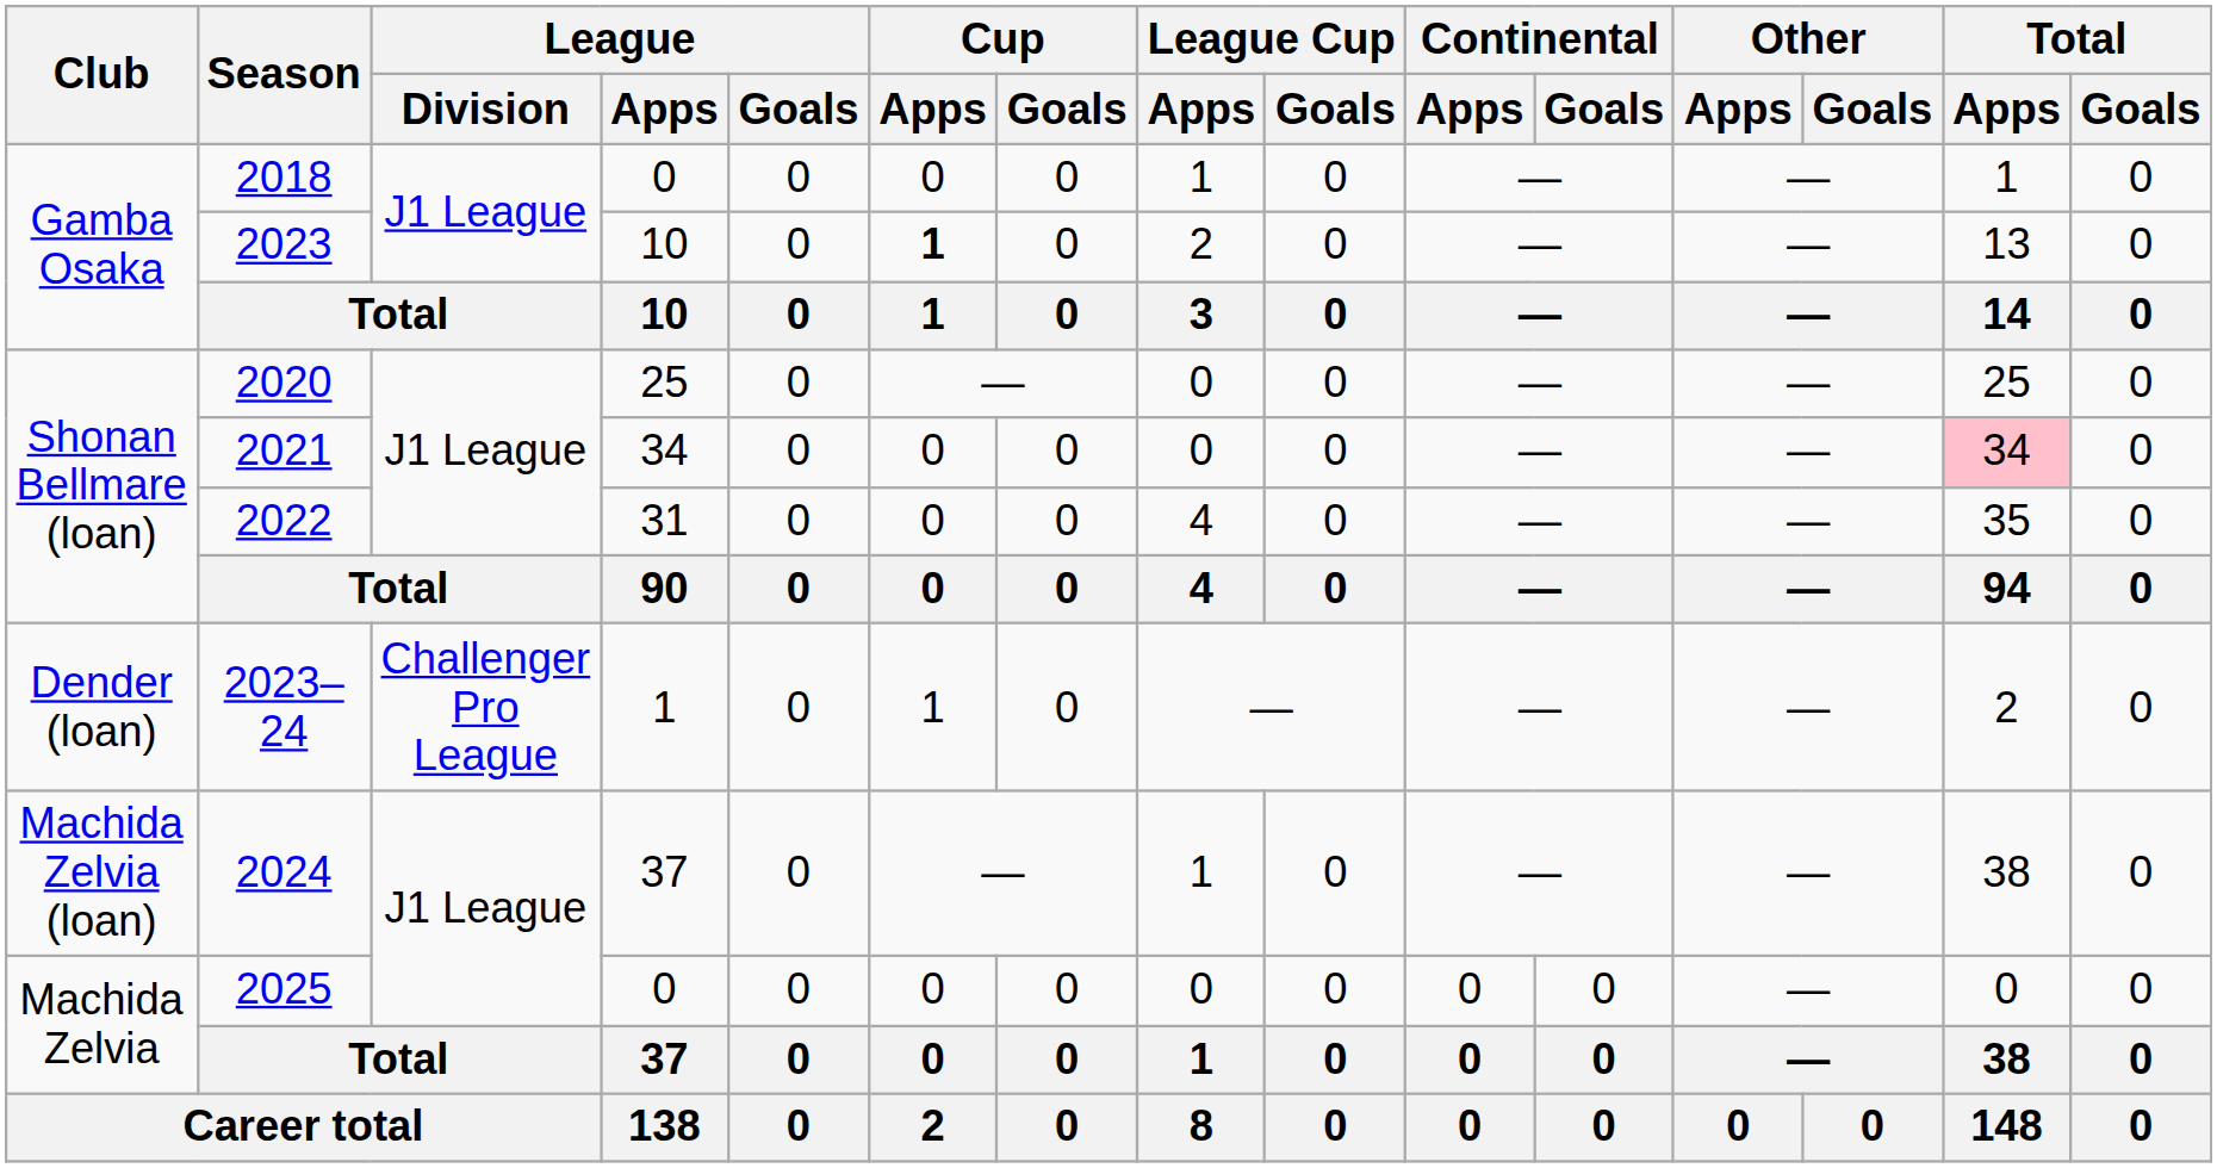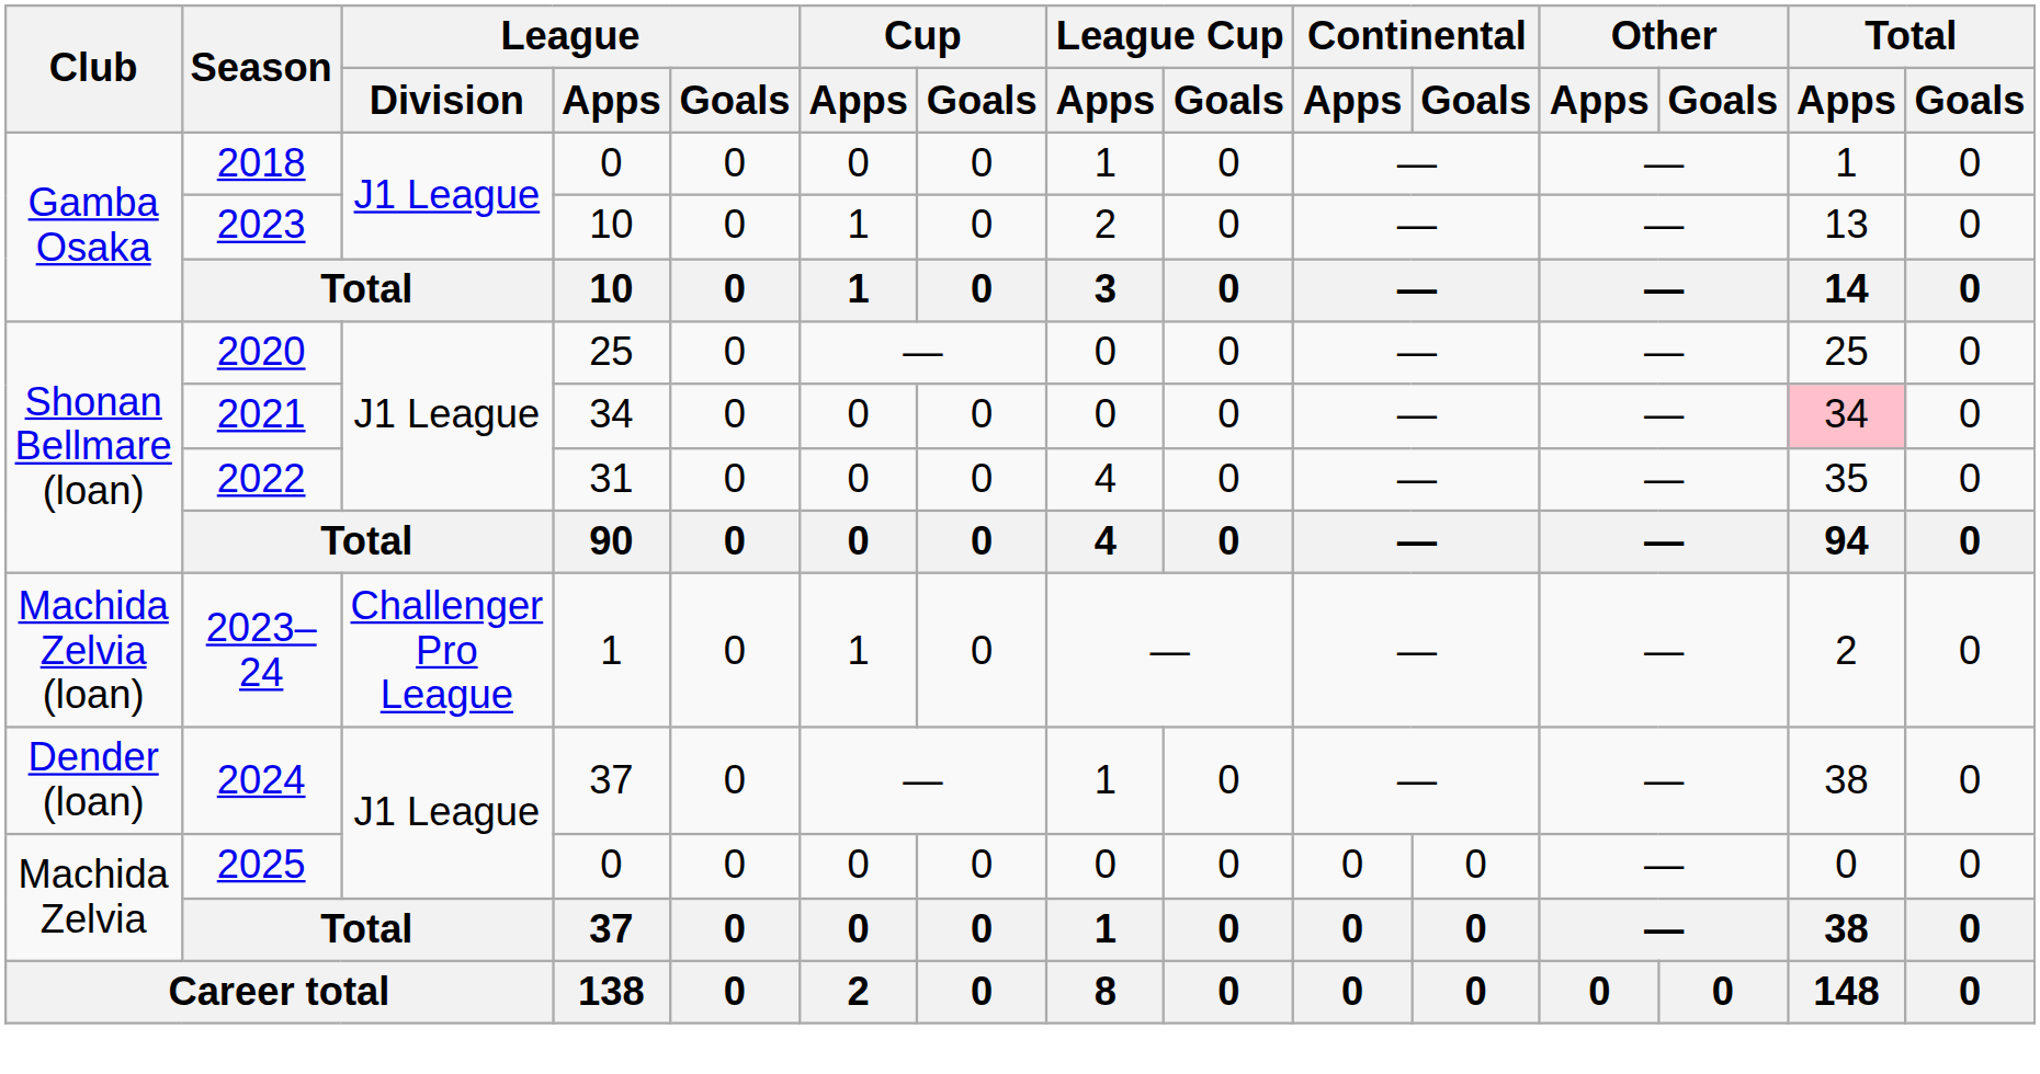2023 | Cup / Apps: bold -> normal
2023–24 | Club: Dender (loan) -> Machida Zelvia (loan)
2024 | Club: Machida Zelvia (loan) -> Dender (loan)
